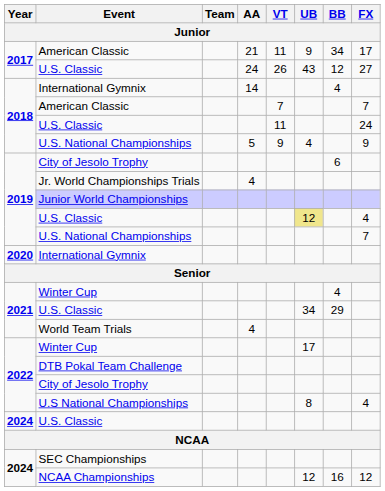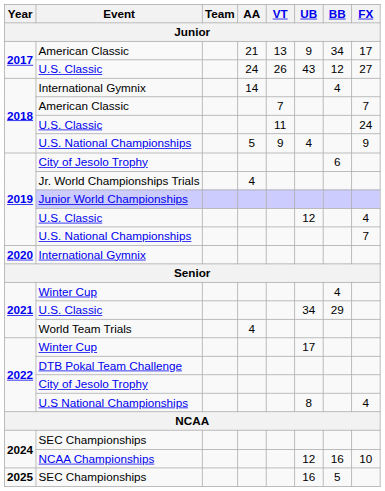2017 / American Classic | VT: 11 -> 13
2019 / U.S. Classic | UB: khaki background -> no background
- row: 2024 | U.S. Classic
NCAA Championships | FX: 12 -> 10
+ row: 2025 | SEC Championships | 16 | 5
